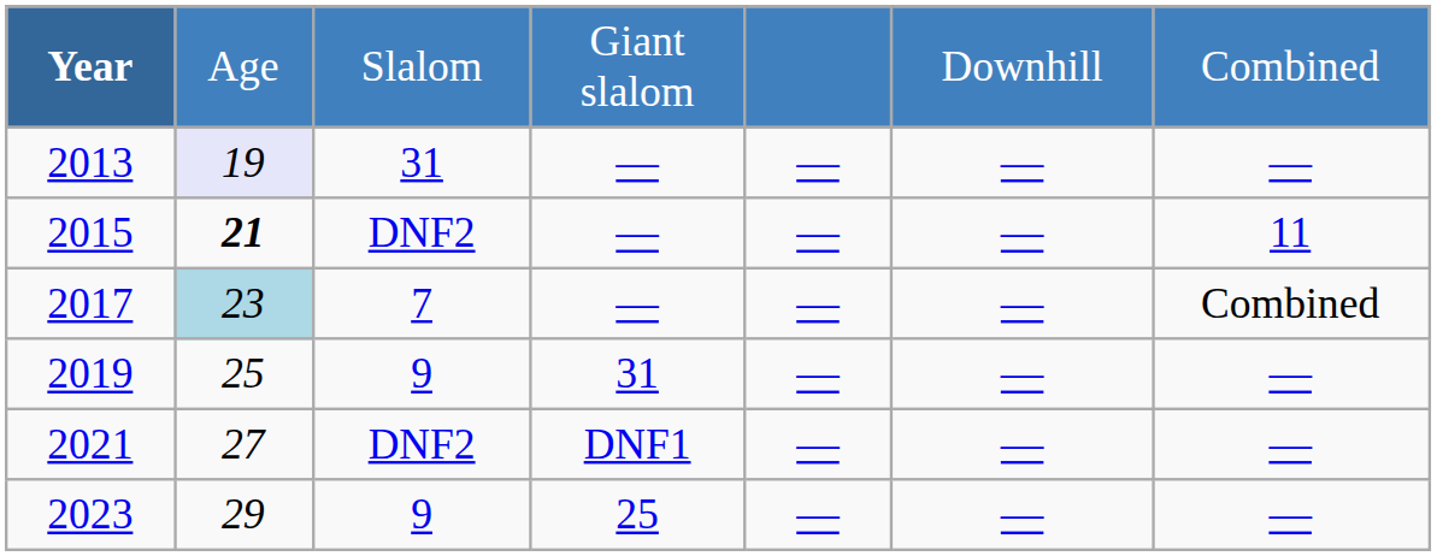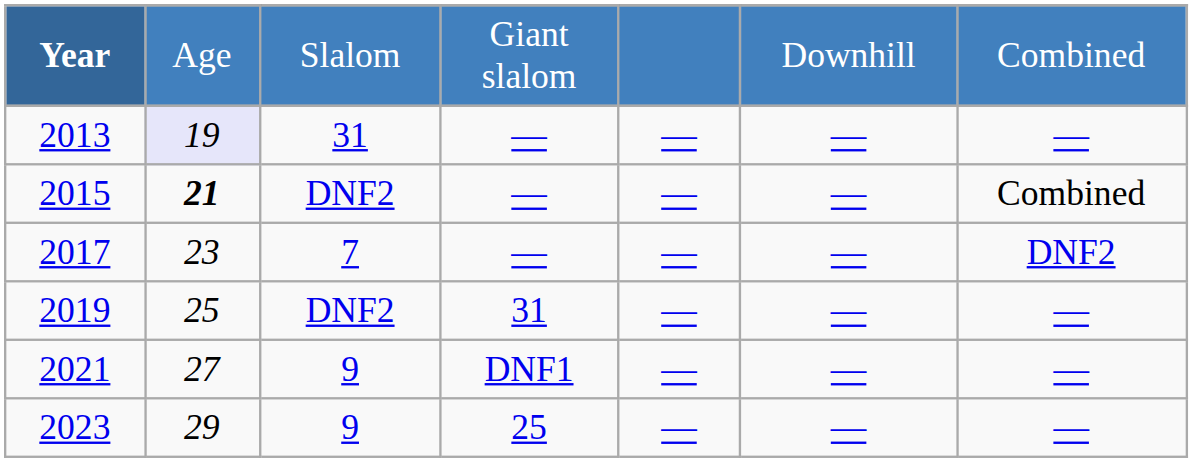2015 | column 7: 11 -> Combined
2017 | column 2: lightblue background -> no background
2017 | column 7: Combined -> DNF2
2019 | column 3: 9 -> DNF2
2021 | column 3: DNF2 -> 9
